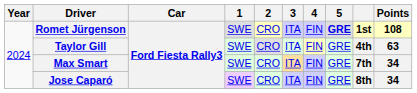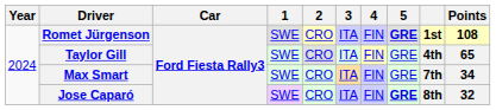Taylor Gill | Points: 63 -> 65
Jose Caparó | 5: normal -> bold
Jose Caparó | Points: 34 -> 32
